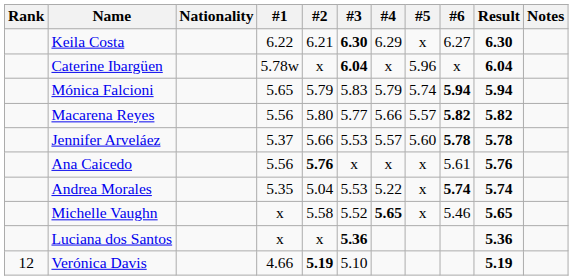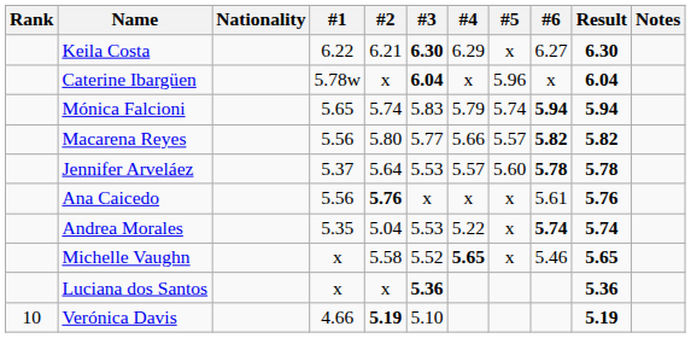Mónica Falcioni | #2: 5.79 -> 5.74
Jennifer Arveláez | #2: 5.66 -> 5.64
Verónica Davis | Rank: 12 -> 10
